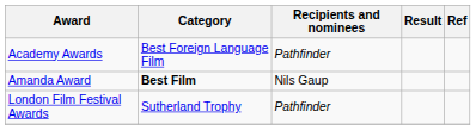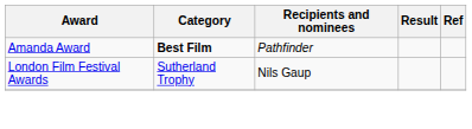- row: Academy Awards | Best Foreign Language Film | Pathfinder
Amanda Award | Recipients and nominees: Nils Gaup -> Pathfinder
London Film Festival Awards | Recipients and nominees: Pathfinder -> Nils Gaup
